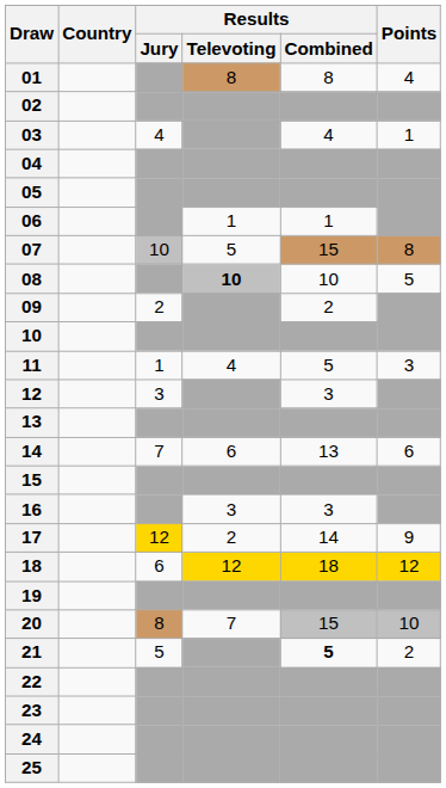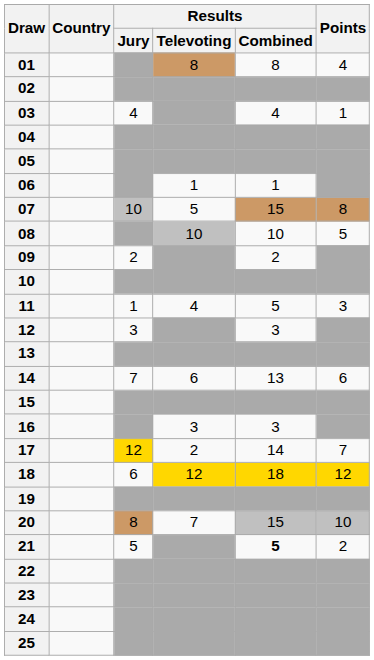08 | Results / Televoting: bold -> normal
17 | Points: 9 -> 7
